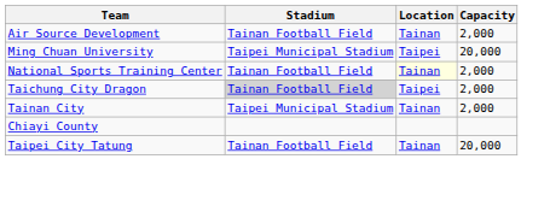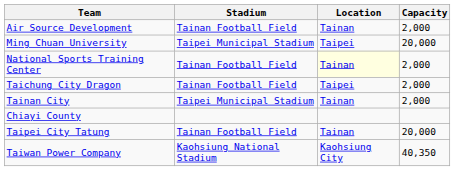Taichung City Dragon | Stadium: lightgrey background -> no background
+ row: Taiwan Power Company | Kaohsiung National Stadium | Kaohsiung City | 40,350
